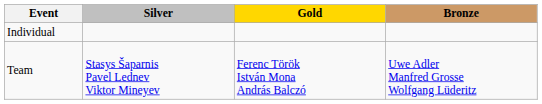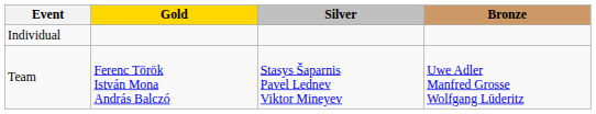columns swapped: Gold <-> Silver
